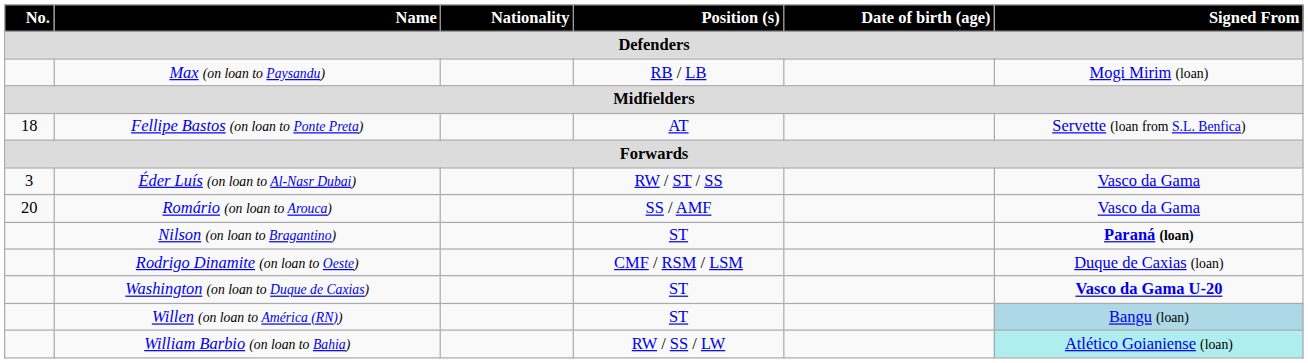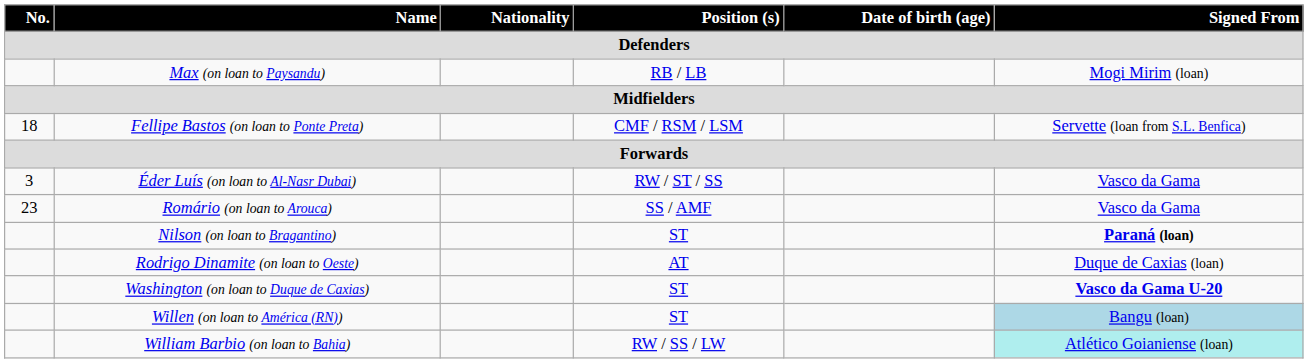Fellipe Bastos (on loan to Ponte Preta) | Position (s) / Defenders: AT -> CMF / RSM / LSM
Romário (on loan to Arouca) | No. / Defenders: 20 -> 23
Rodrigo Dinamite (on loan to Oeste) | Position (s) / Defenders: CMF / RSM / LSM -> AT
